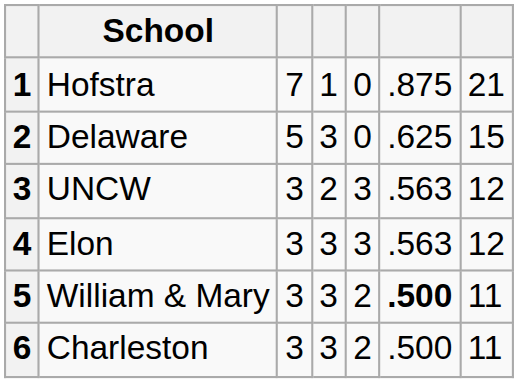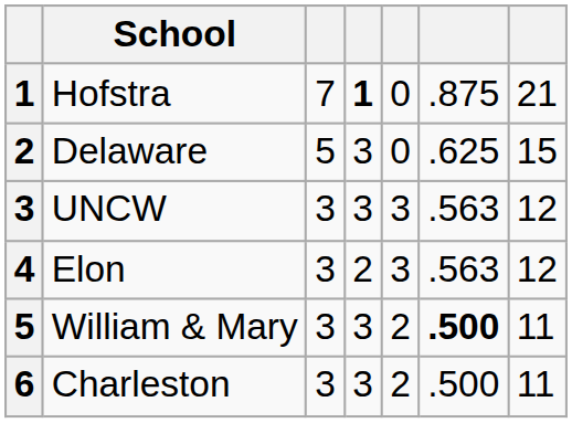Hofstra | column 4: normal -> bold
UNCW | column 4: 2 -> 3
Elon | column 4: 3 -> 2
